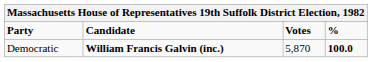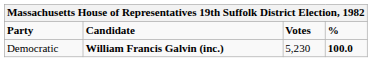Democratic | Votes: 5,870 -> 5,230
